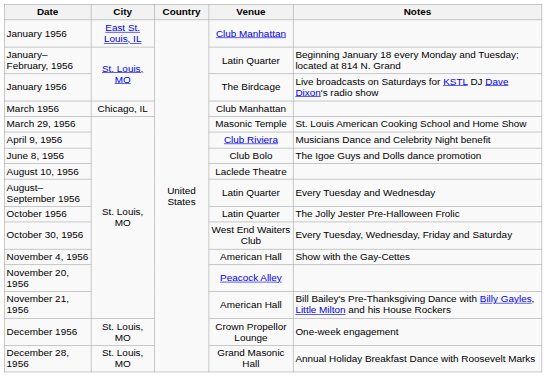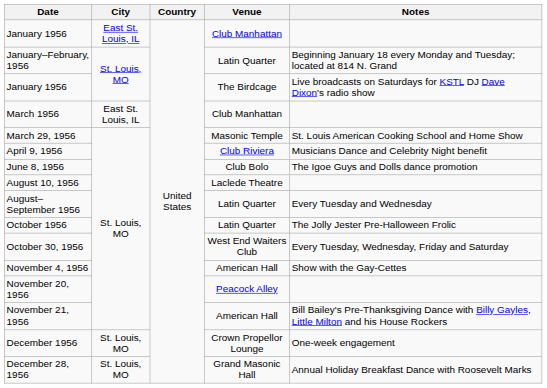March 1956 | City: Chicago, IL -> East St. Louis, IL
